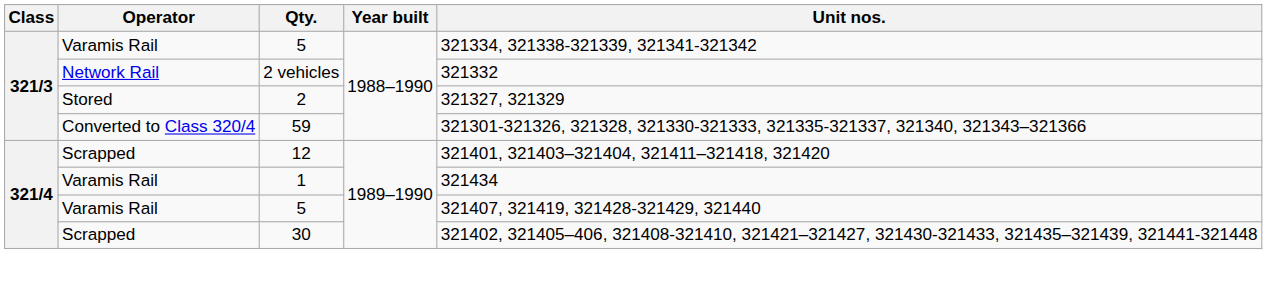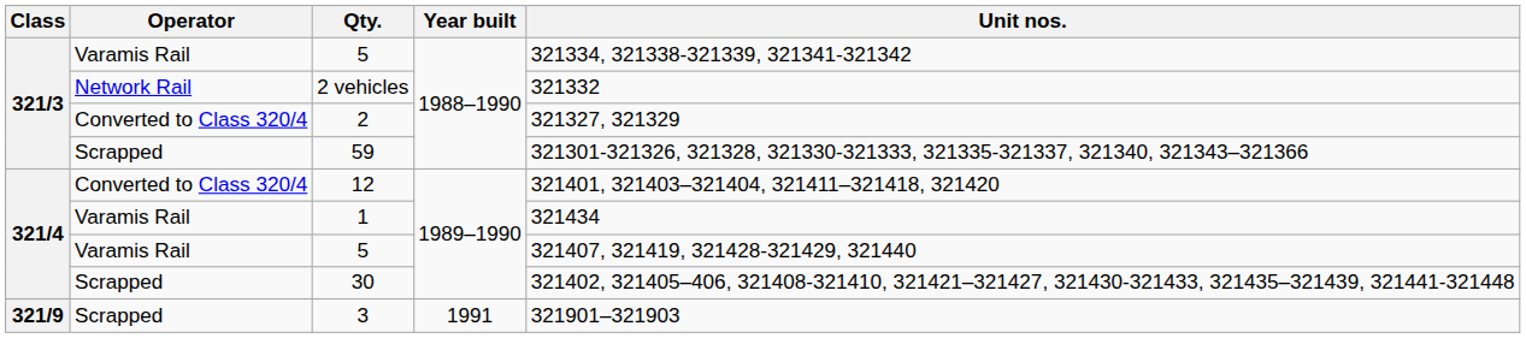2 | Operator: Stored -> Converted to Class 320/4
59 | Operator: Converted to Class 320/4 -> Scrapped
12 | Operator: Scrapped -> Converted to Class 320/4
+ row: 321/9 | Scrapped | 3 | 1991 | 321901–321903
